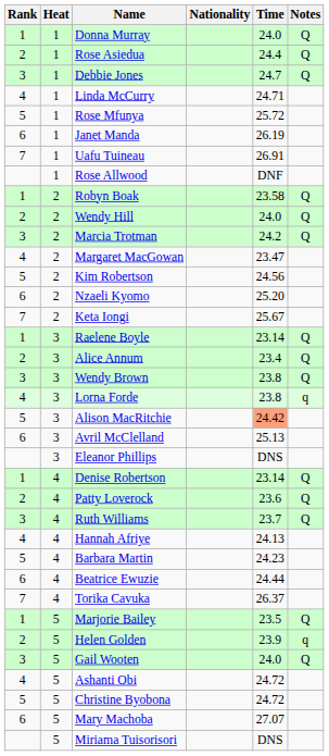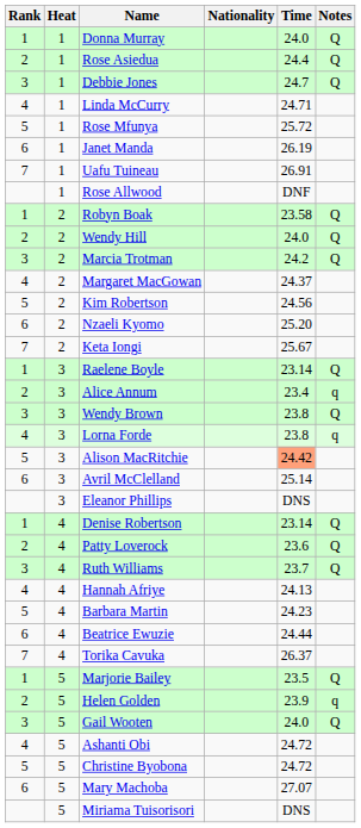Margaret MacGowan | Time: 23.47 -> 24.37
Alice Annum | Notes: Q -> q
Avril McClelland | Time: 25.13 -> 25.14
